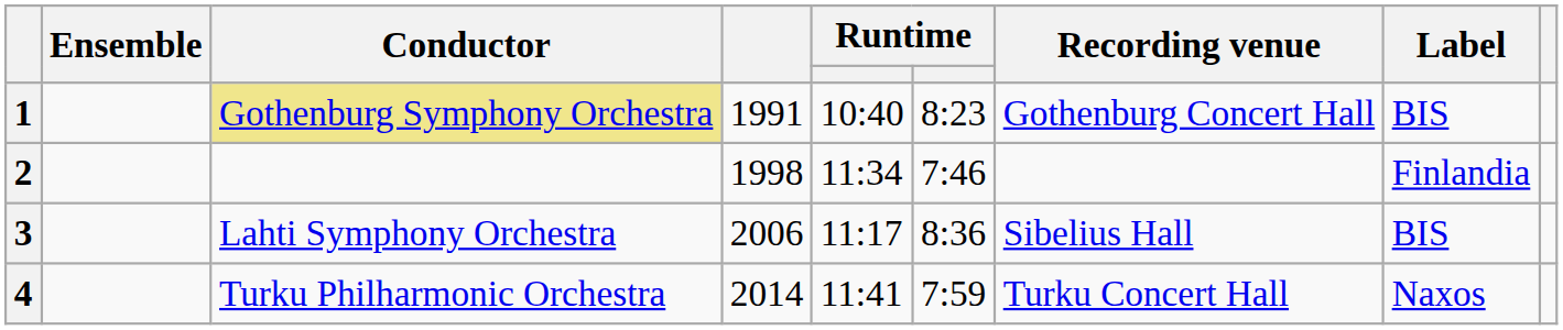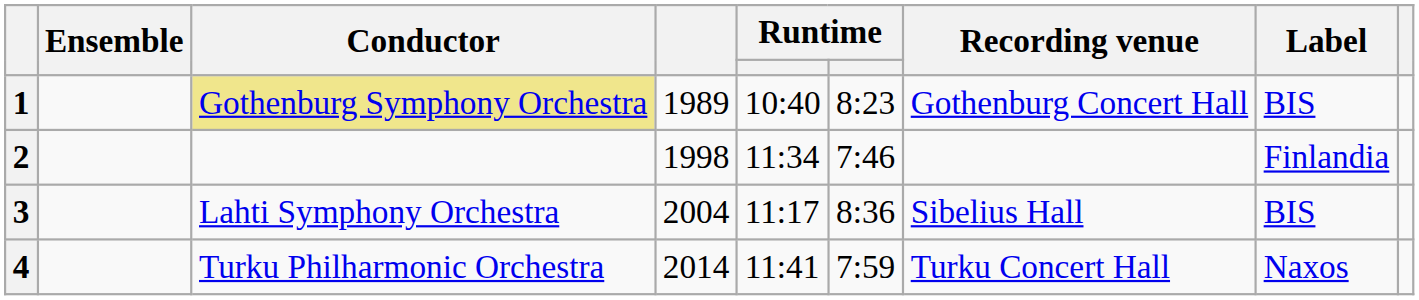1 | column 4: 1991 -> 1989
3 | column 4: 2006 -> 2004
